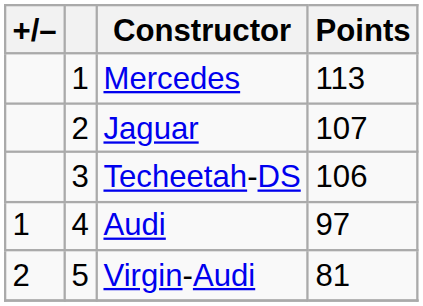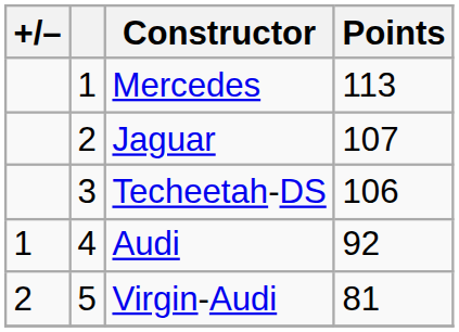Audi | Points: 97 -> 92
